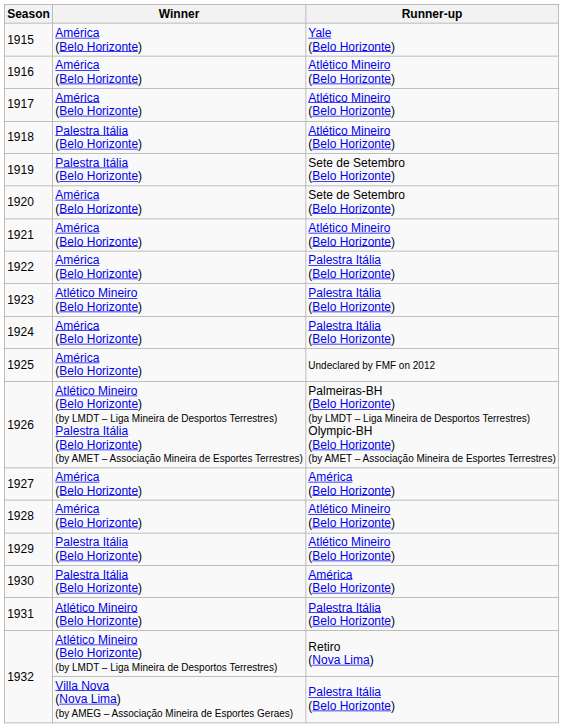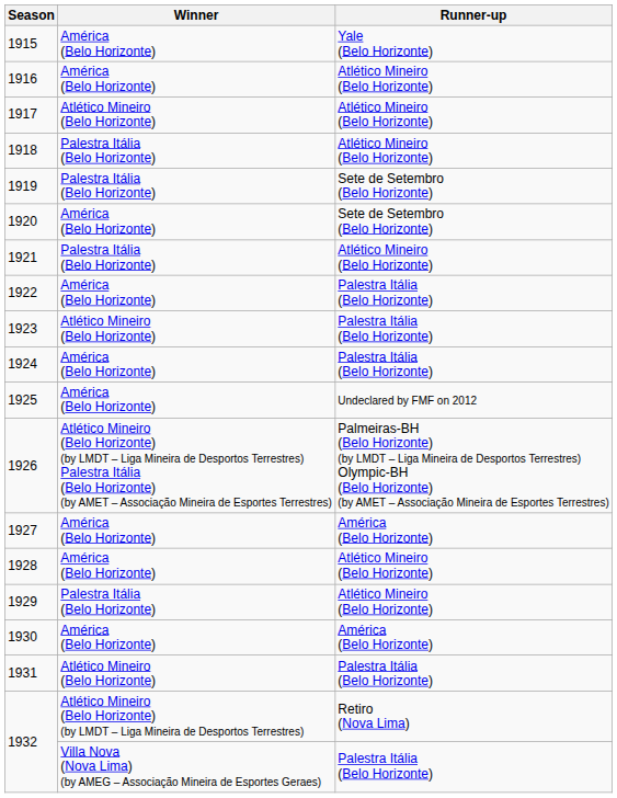1917 | Winner: América (Belo Horizonte) -> Atlético Mineiro (Belo Horizonte)
1921 | Winner: América (Belo Horizonte) -> Palestra Itália (Belo Horizonte)
1930 | Winner: Palestra Itália (Belo Horizonte) -> América (Belo Horizonte)
